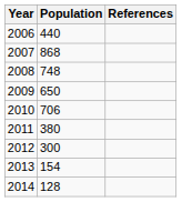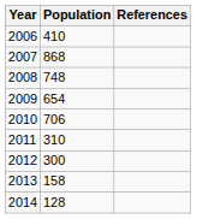2006 | Population: 440 -> 410
2009 | Population: 650 -> 654
2011 | Population: 380 -> 310
2013 | Population: 154 -> 158
